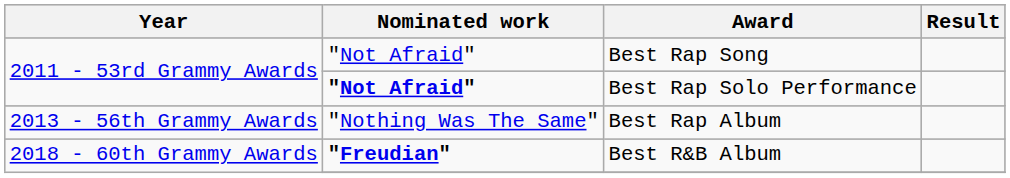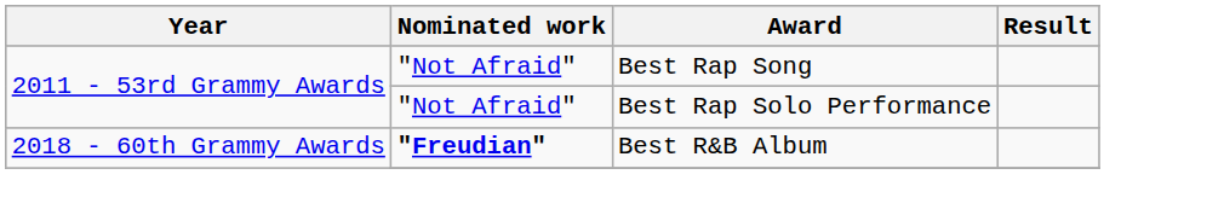Best Rap Solo Performance | Nominated work: bold -> normal
- row: 2013 - 56th Grammy Awards | "Nothing Was The Same" | Best Rap Album
